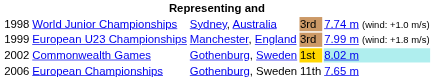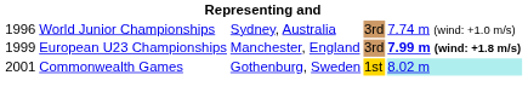World Junior Championships | column 1: 1998 -> 1996
European U23 Championships | column 5: normal -> bold
Commonwealth Games | column 1: 2002 -> 2001
- row: 2006 | European Championships | Gothenburg, Sweden | 11th | 7.65 m
